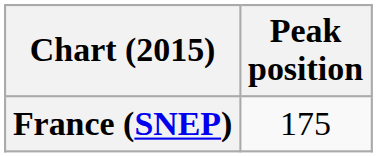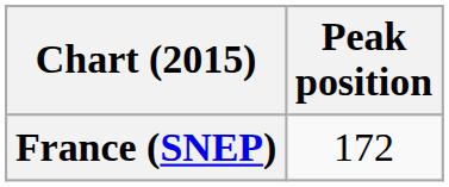France (SNEP) | Peak position: 175 -> 172
